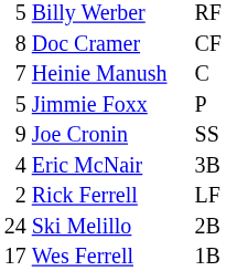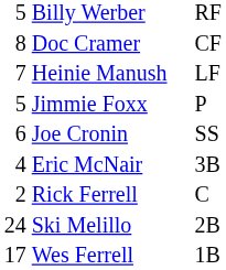Heinie Manush | column 3: C -> LF
Joe Cronin | column 1: 9 -> 6
Rick Ferrell | column 3: LF -> C
